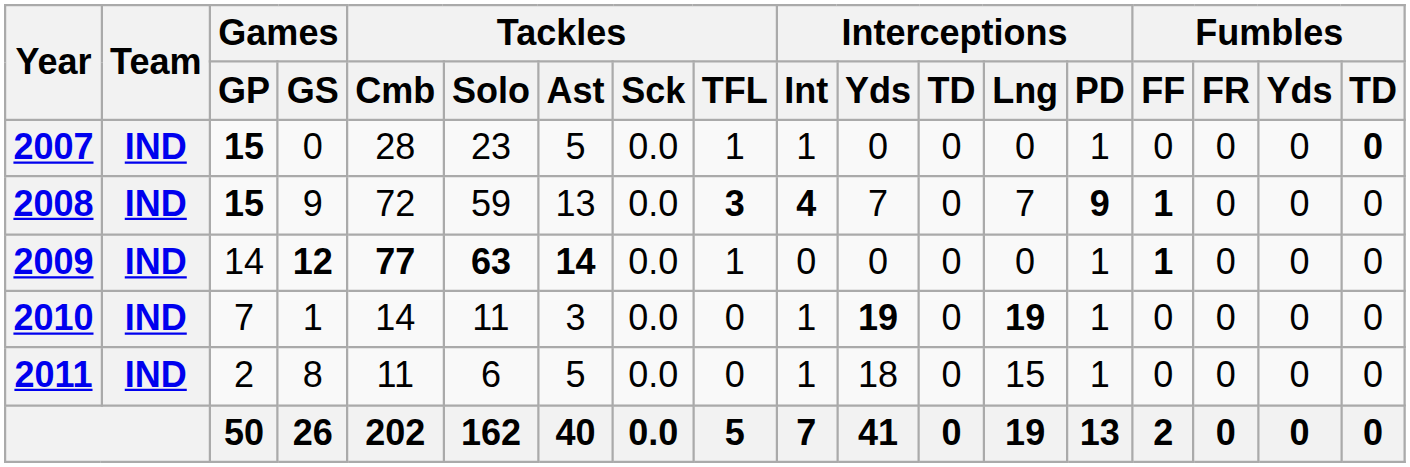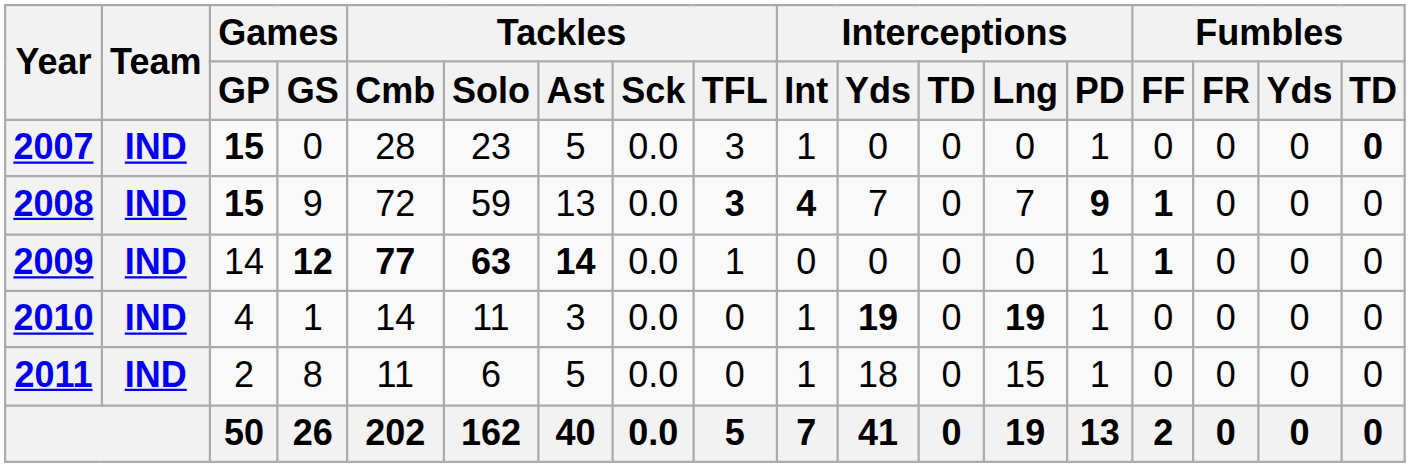2007 | Tackles / TFL: 1 -> 3
2010 | Games / GP: 7 -> 4
